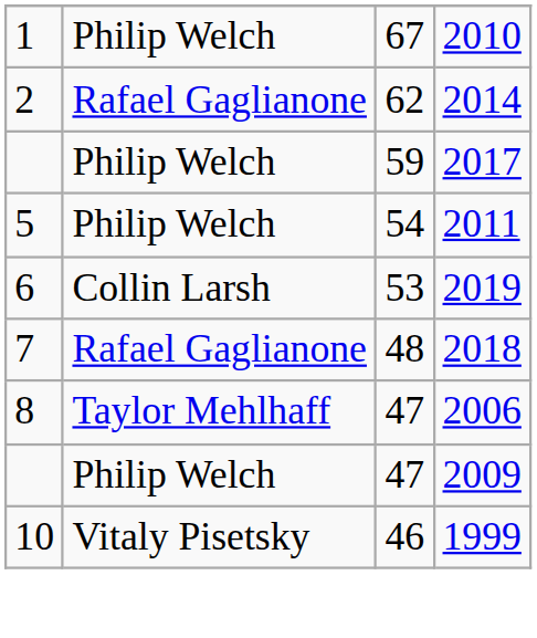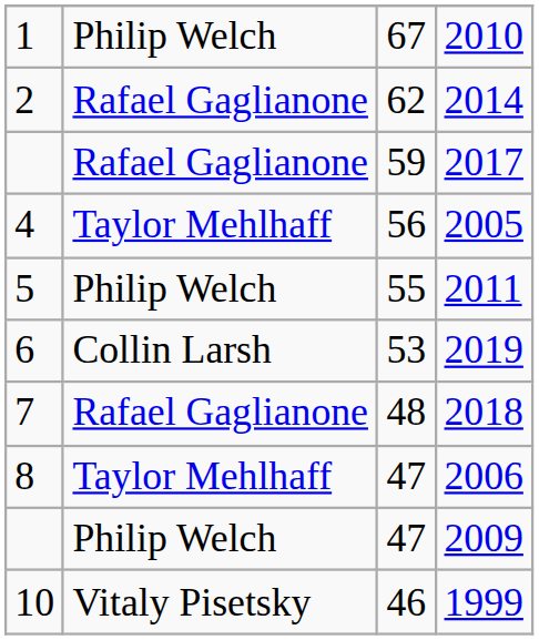2017 | column 2: Philip Welch -> Rafael Gaglianone
+ row: 4 | Taylor Mehlhaff | 56 | 2005
2011 | column 3: 54 -> 55
